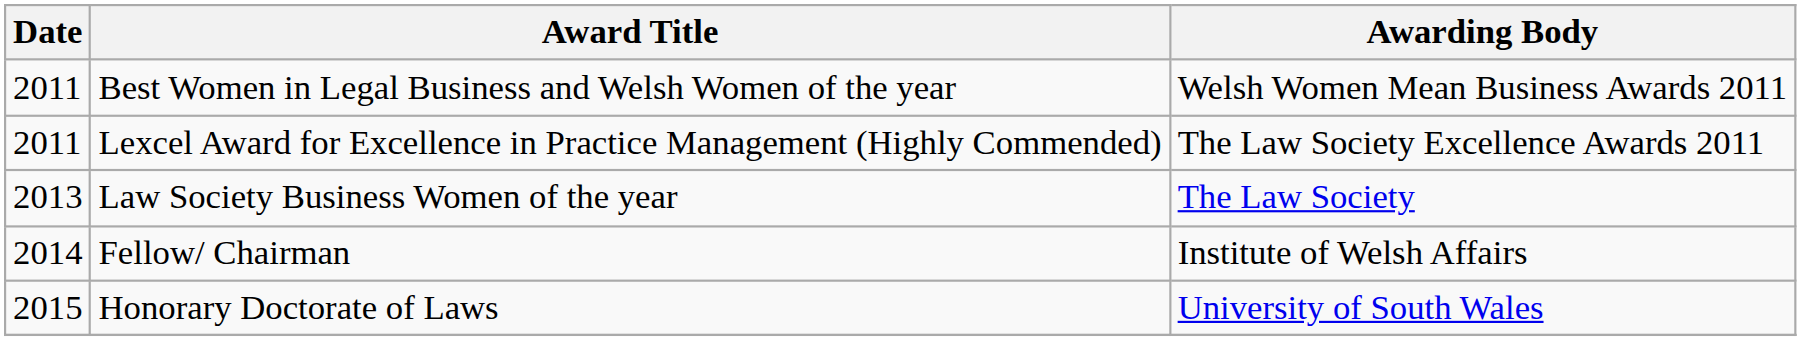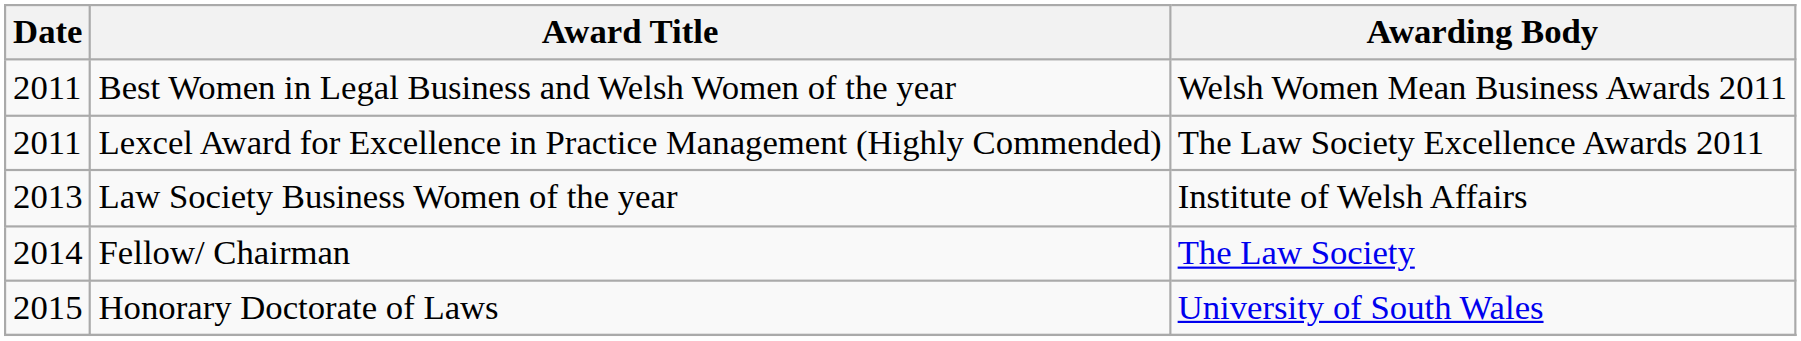Law Society Business Women of the year | Awarding Body: The Law Society -> Institute of Welsh Affairs
Fellow/ Chairman | Awarding Body: Institute of Welsh Affairs -> The Law Society
